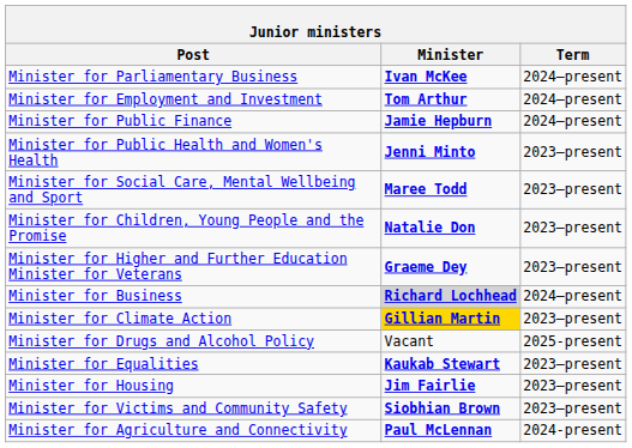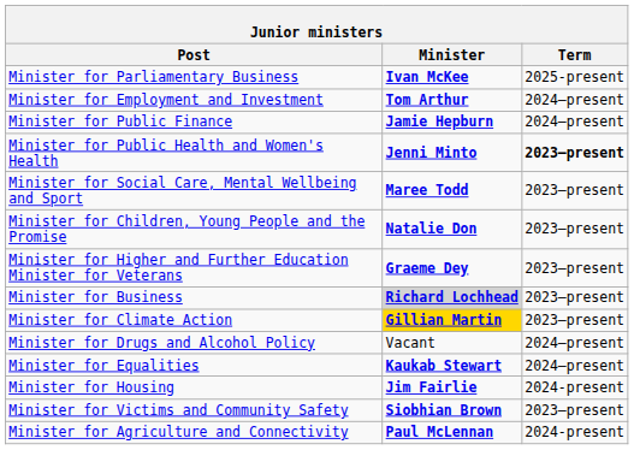Minister for Parliamentary Business | Term: 2024–present -> 2025-present
Minister for Public Health and Women's Health | Term: normal -> bold
Minister for Business | Term: 2024–present -> 2023–present
Minister for Drugs and Alcohol Policy | Term: 2025-present -> 2024–present
Minister for Equalities | Term: 2023–present -> 2024–present
Minister for Housing | Term: 2023–present -> 2024-present
